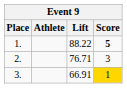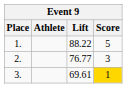1. | Score: bold -> normal
2. | Lift: 76.71 -> 76.77
3. | Lift: 66.91 -> 69.61
